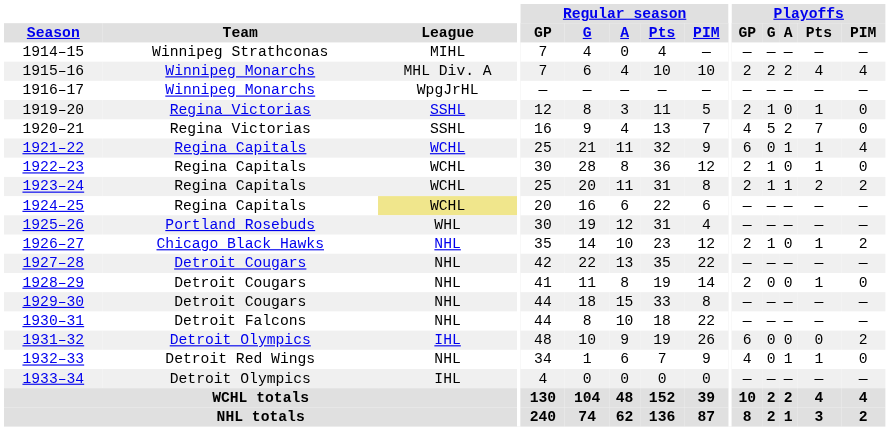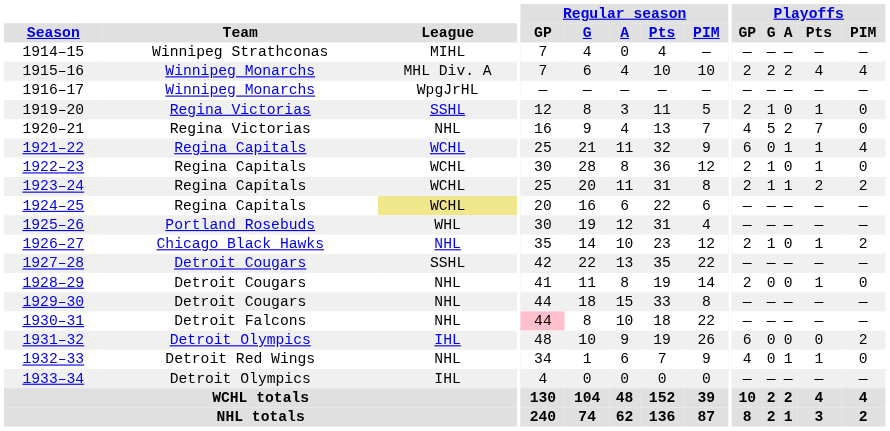1920–21 | League: SSHL -> NHL
1927–28 | League: NHL -> SSHL
1930–31 | Regular season / GP: no background -> pink background
